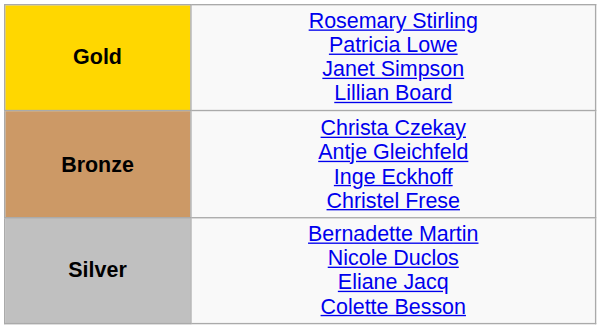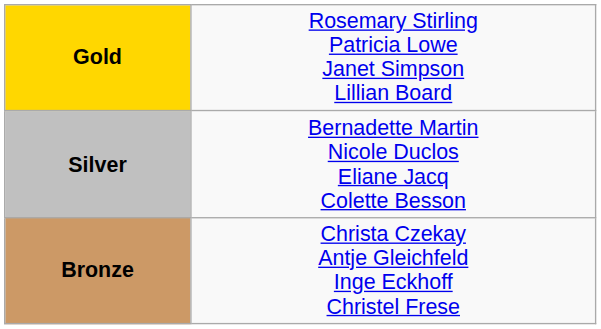rows swapped: Silver <-> Bronze
